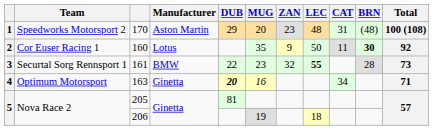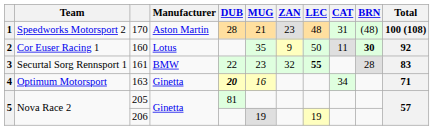170 | DUB: 29 -> 28
170 | MUG: 20 -> 21
161 | Total: 73 -> 83
206 | LEC: 18 -> 19
